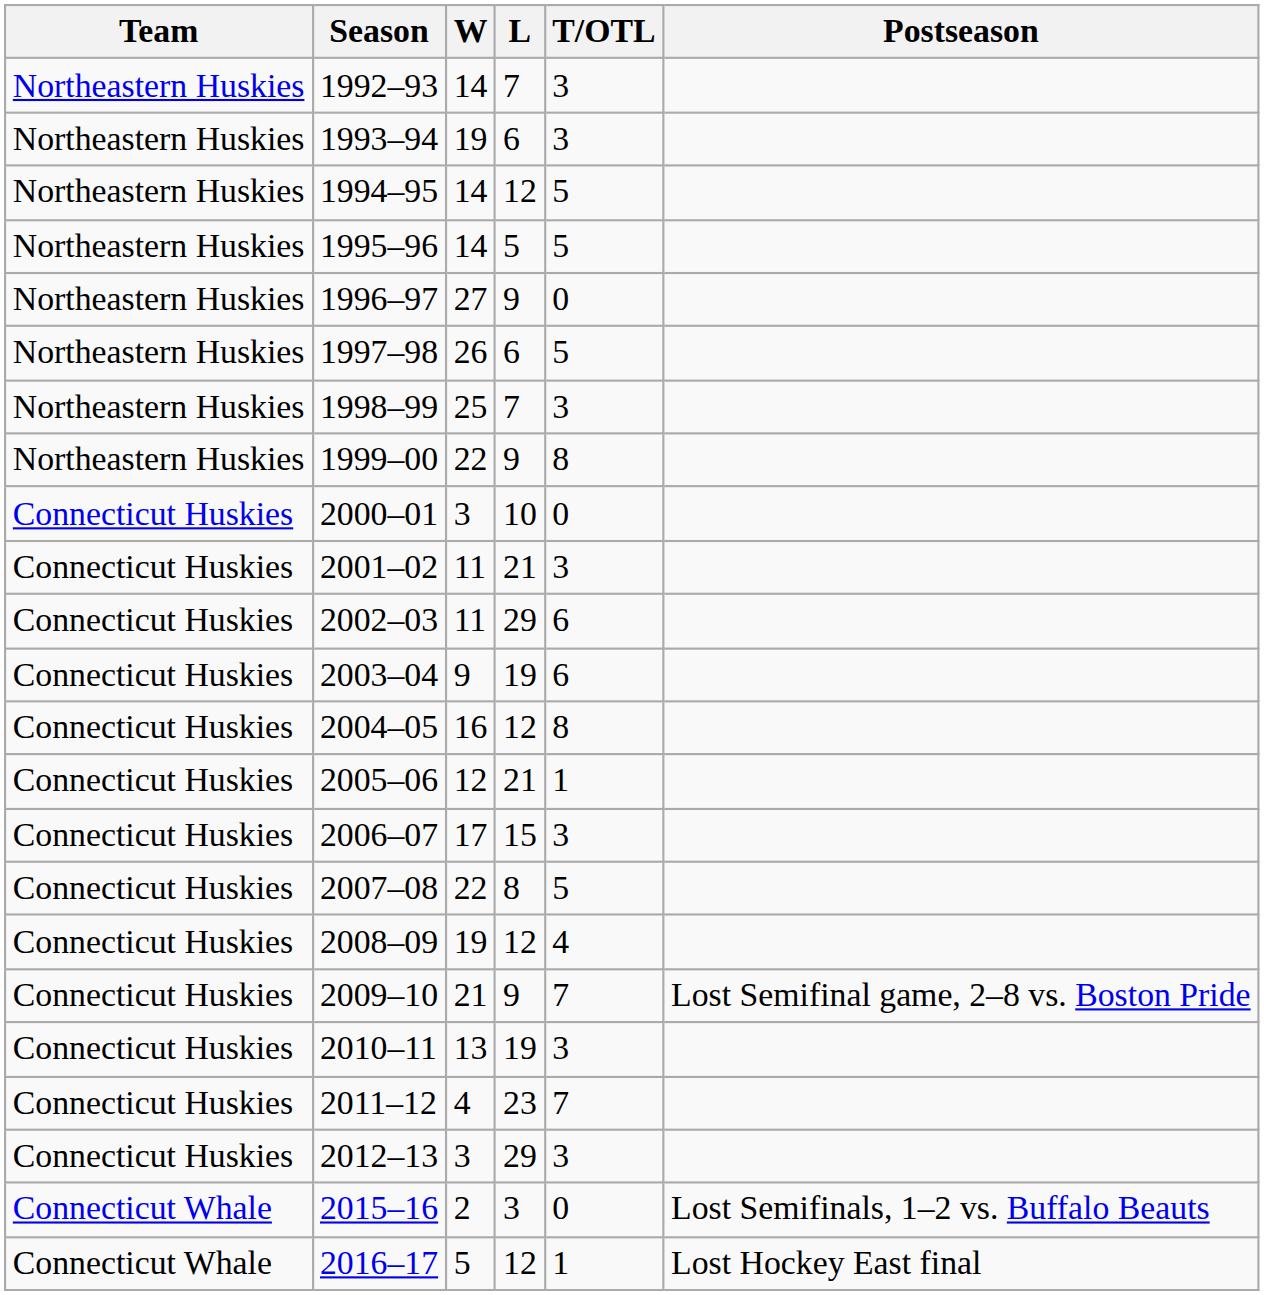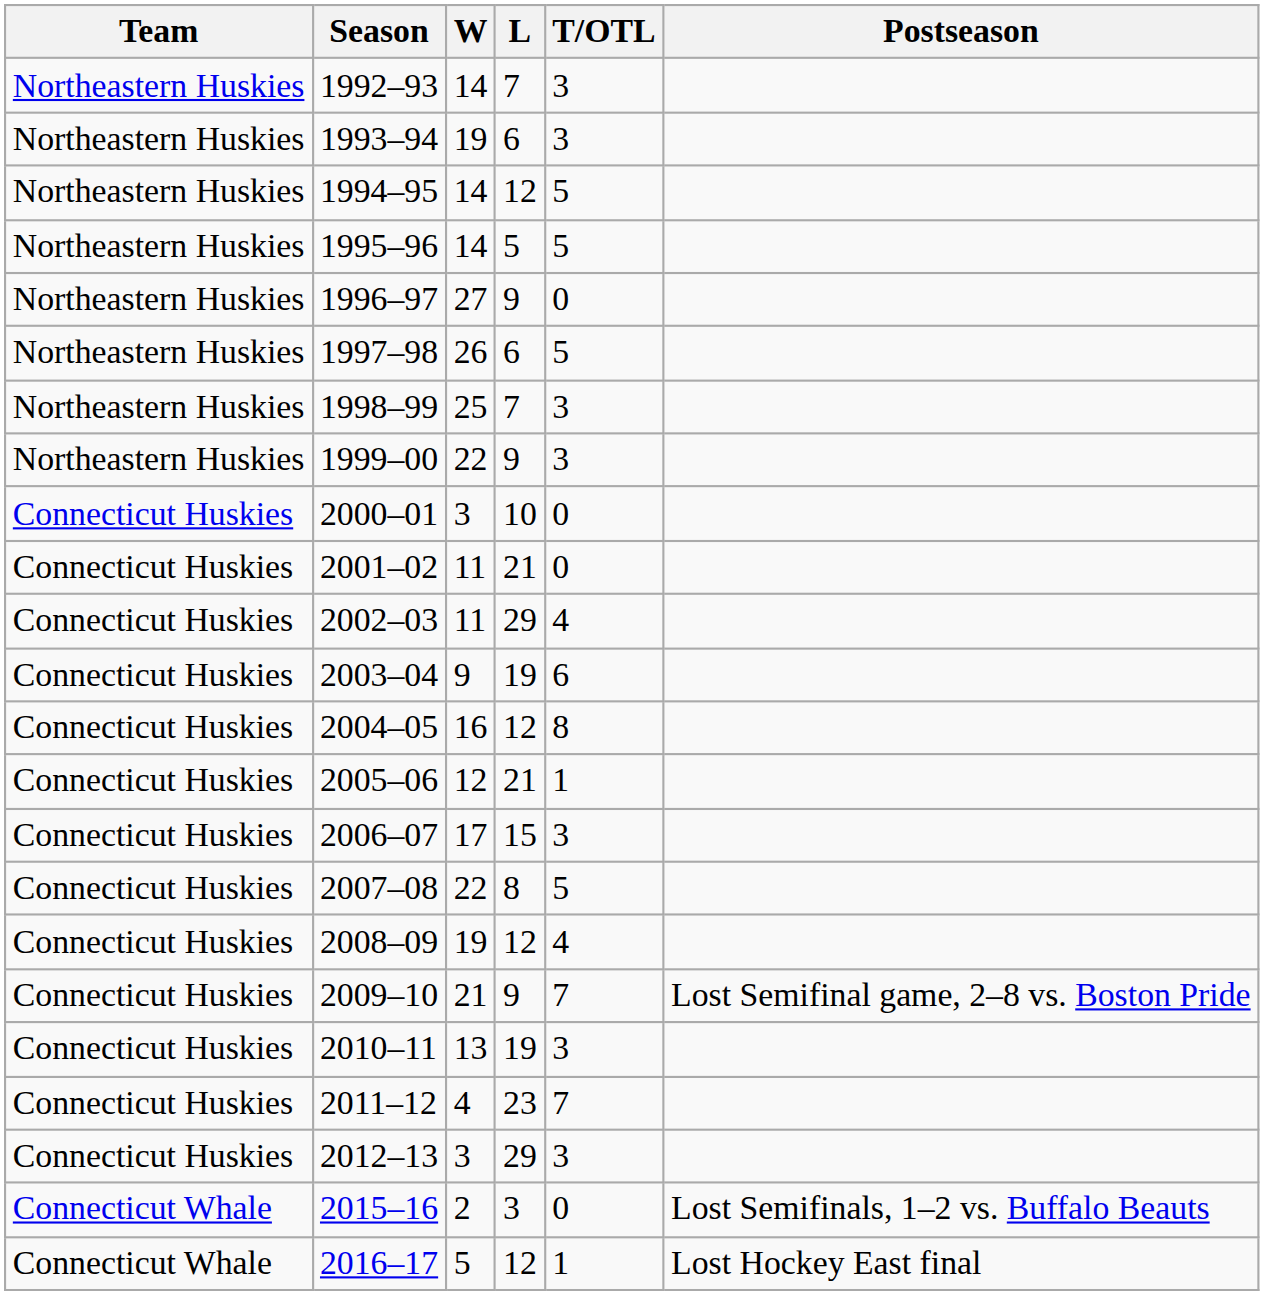1999–00 | T/OTL: 8 -> 3
2001–02 | T/OTL: 3 -> 0
2002–03 | T/OTL: 6 -> 4
